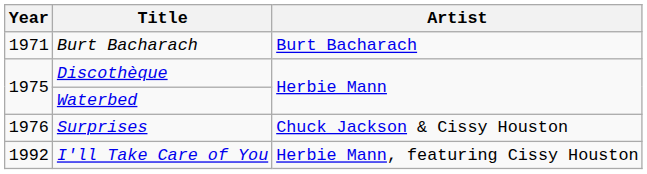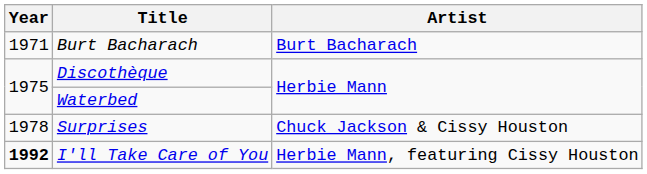Surprises | Year: 1976 -> 1978
I'll Take Care of You | Year: normal -> bold
